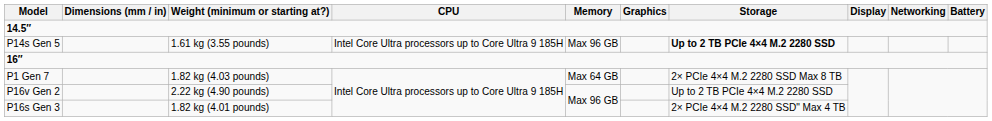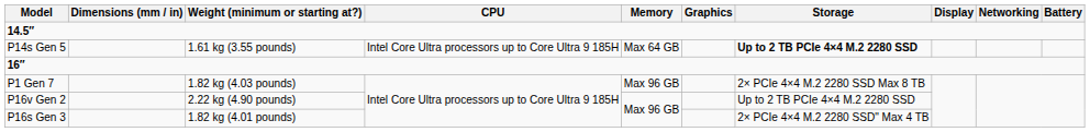P14s Gen 5 | Memory: Max 96 GB -> Max 64 GB
P1 Gen 7 | Memory: Max 64 GB -> Max 96 GB
